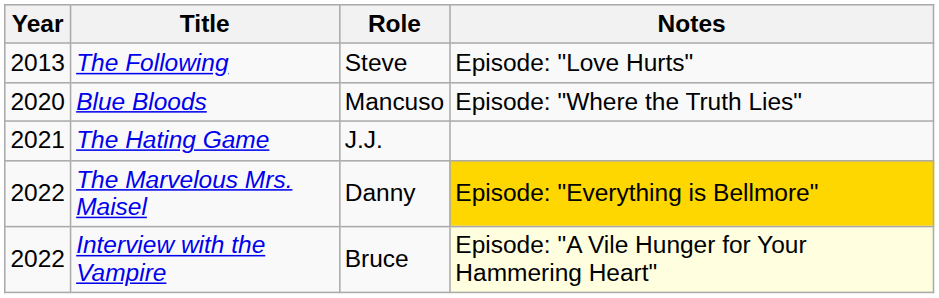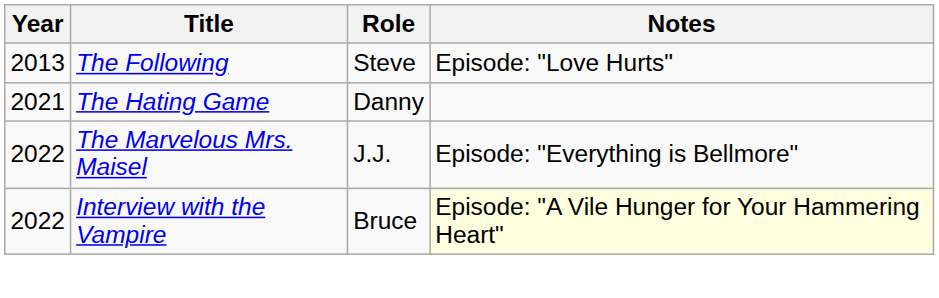- row: 2020 | Blue Bloods | Mancuso | Episode: "Where the Truth Lies"
The Hating Game | Role: J.J. -> Danny
The Marvelous Mrs. Maisel | Role: Danny -> J.J.
The Marvelous Mrs. Maisel | Notes: gold background -> no background
